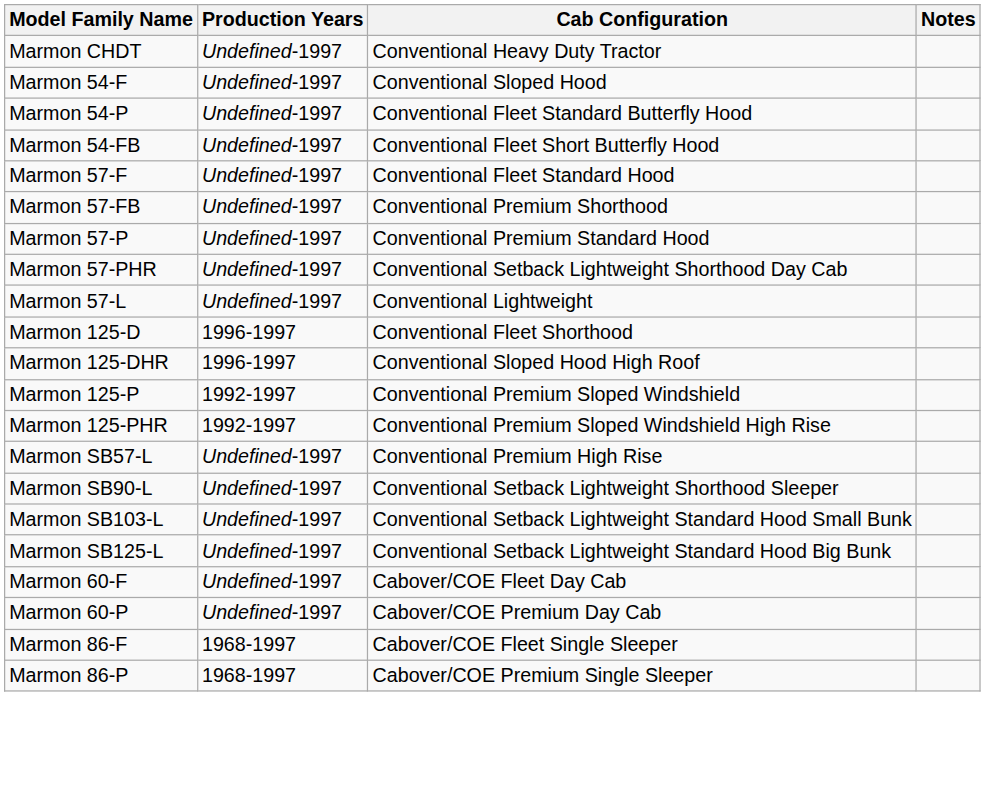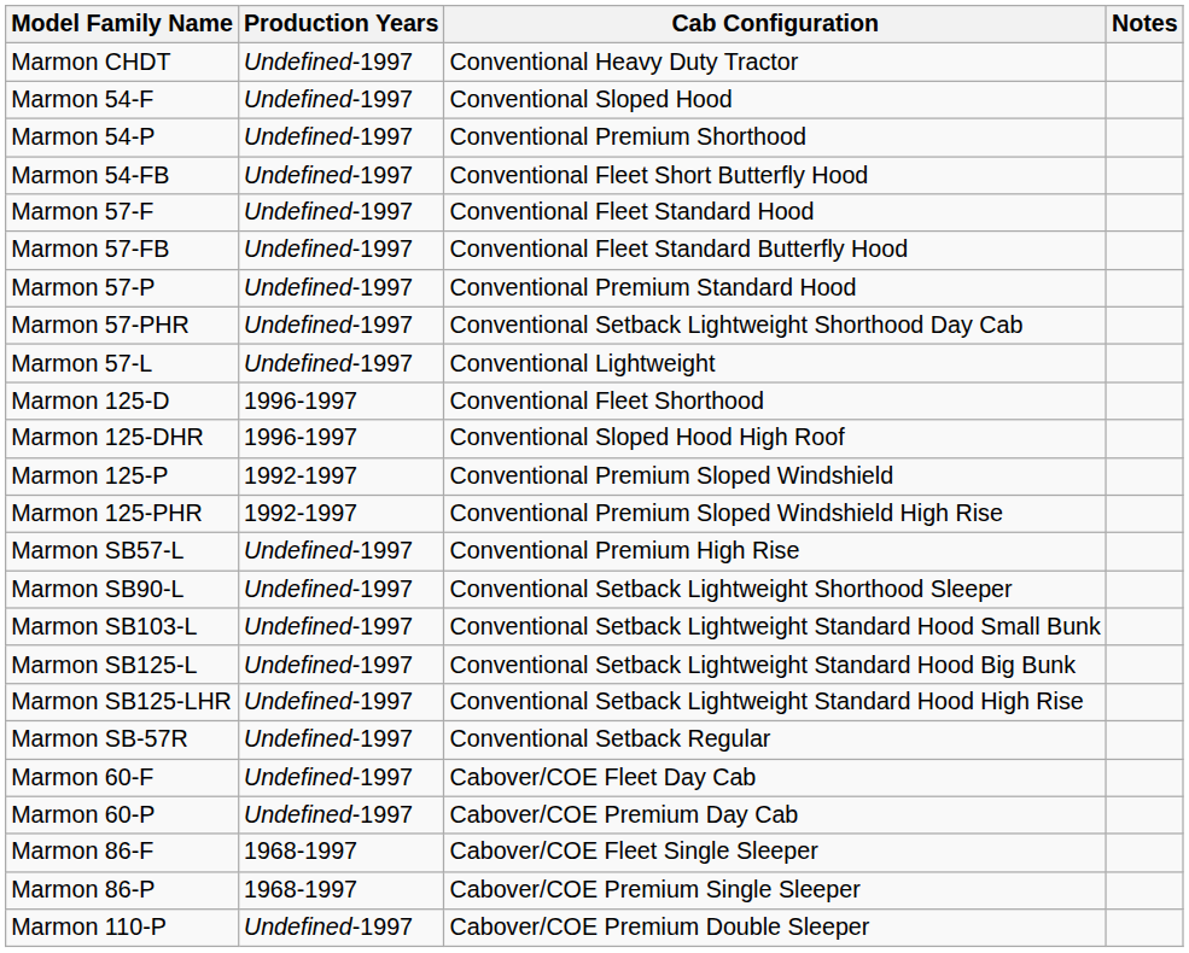Marmon 54-P | Cab Configuration: Conventional Fleet Standard Butterfly Hood -> Conventional Premium Shorthood
Marmon 57-FB | Cab Configuration: Conventional Premium Shorthood -> Conventional Fleet Standard Butterfly Hood
+ row: Marmon SB125-LHR | Undefined-1997 | Conventional Setback Lightweight Standard Hood High Rise
+ row: Marmon SB-57R | Undefined-1997 | Conventional Setback Regular
+ row: Marmon 110-P | Undefined-1997 | Cabover/COE Premium Double Sleeper
